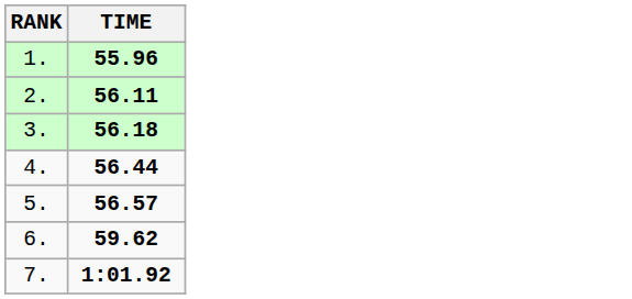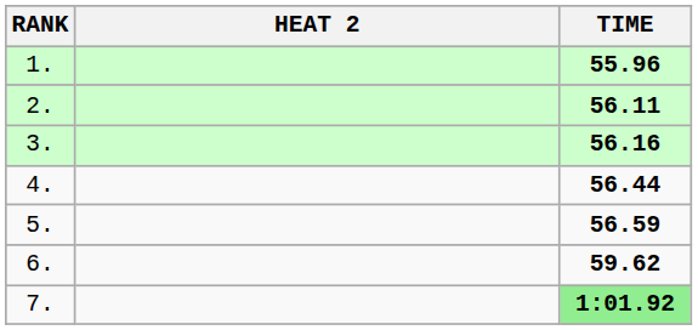+ column: HEAT 2
3. | TIME: 56.18 -> 56.16
5. | TIME: 56.57 -> 56.59
7. | TIME: no background -> lightgreen background
